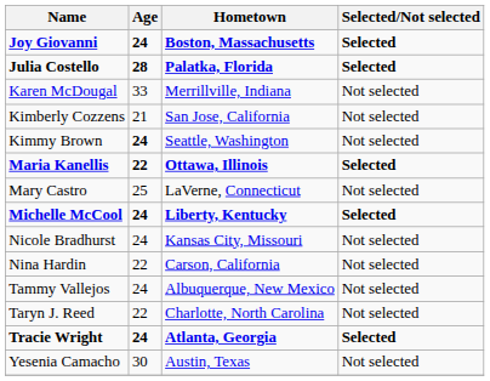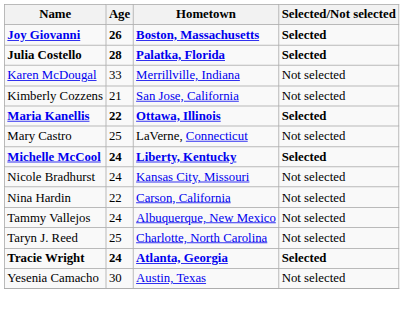Joy Giovanni | Age: 24 -> 26
- row: Kimmy Brown | 24 | Seattle, Washington | Not selected
Taryn J. Reed | Age: 22 -> 25
